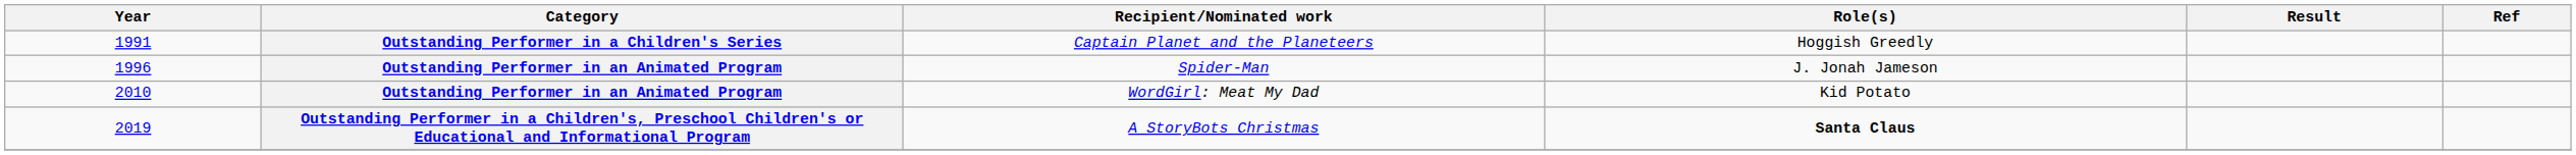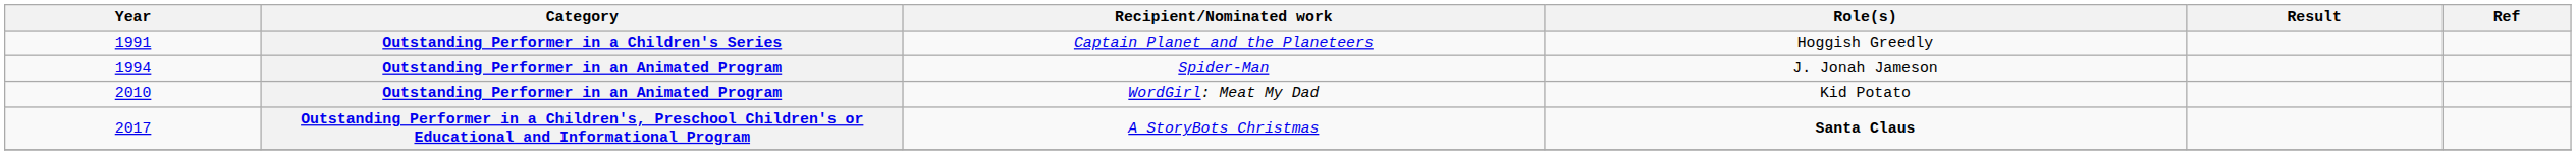Spider-Man | Year: 1996 -> 1994
A StoryBots Christmas | Year: 2019 -> 2017
